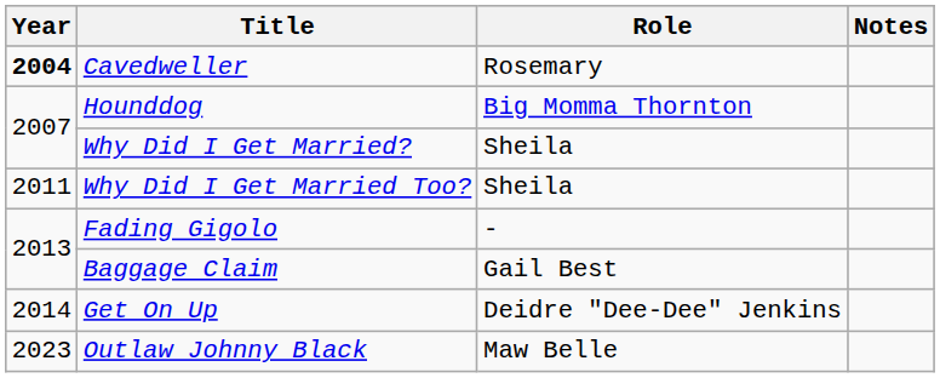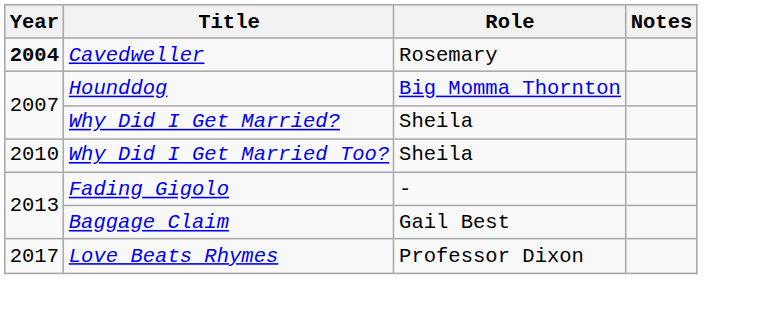Why Did I Get Married Too? | Year: 2011 -> 2010
- row: 2014 | Get On Up | Deidre "Dee-Dee" Jenkins
+ row: 2017 | Love Beats Rhymes | Professor Dixon
- row: 2023 | Outlaw Johnny Black | Maw Belle
